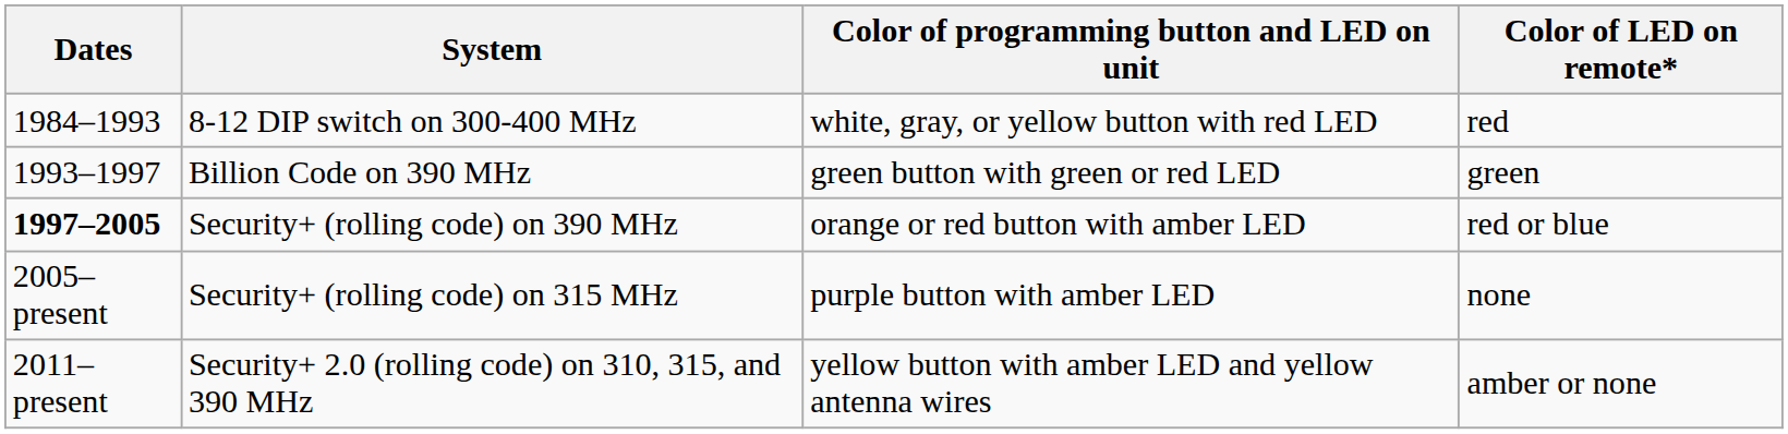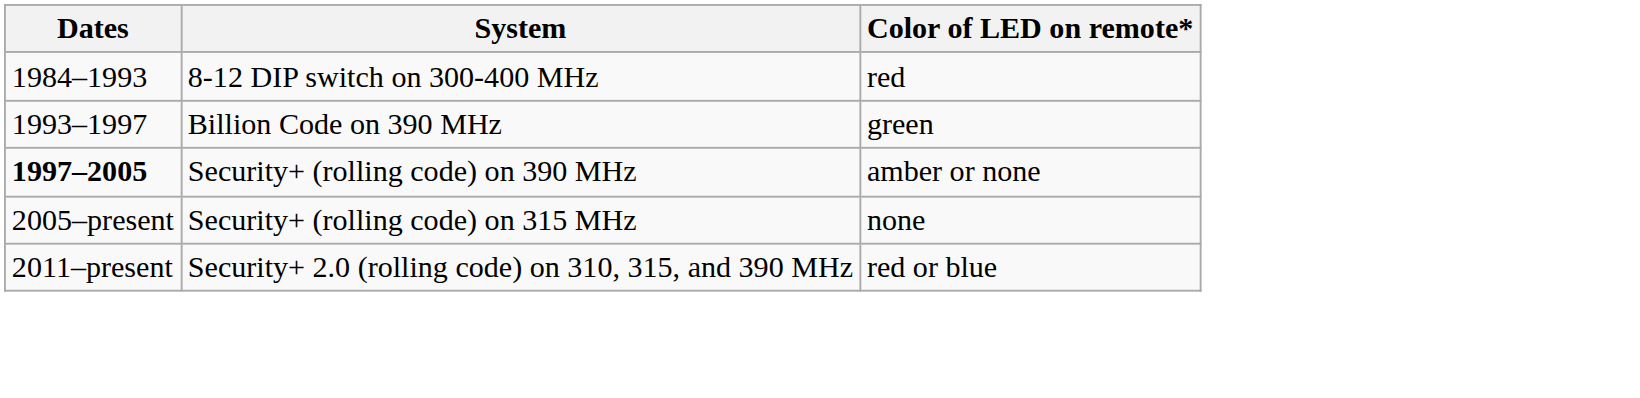- column: Color of programming button and LED on unit | white, gray, or yellow button with red LED | green button with green or red LED | orange or red button with amber LED | purple button with amber LED | yellow button with amber LED and yellow antenna wires
Security+ (rolling code) on 390 MHz | Color of LED on remote*: red or blue -> amber or none
Security+ 2.0 (rolling code) on 310, 315, and 390 MHz | Color of LED on remote*: amber or none -> red or blue
